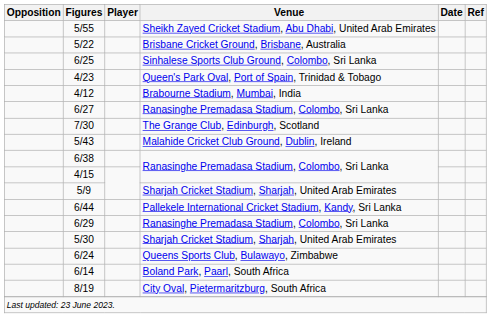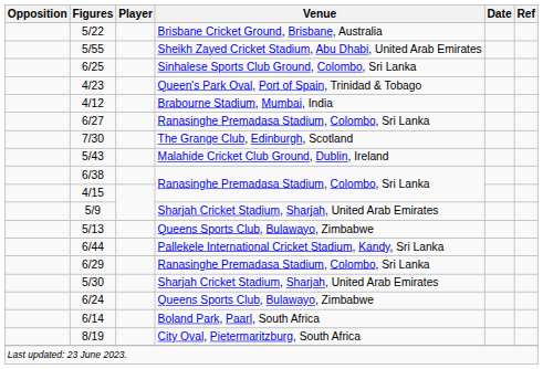rows swapped: 5/55 <-> 5/22
+ row: 5/13 | Queens Sports Club, Bulawayo, Zimbabwe
